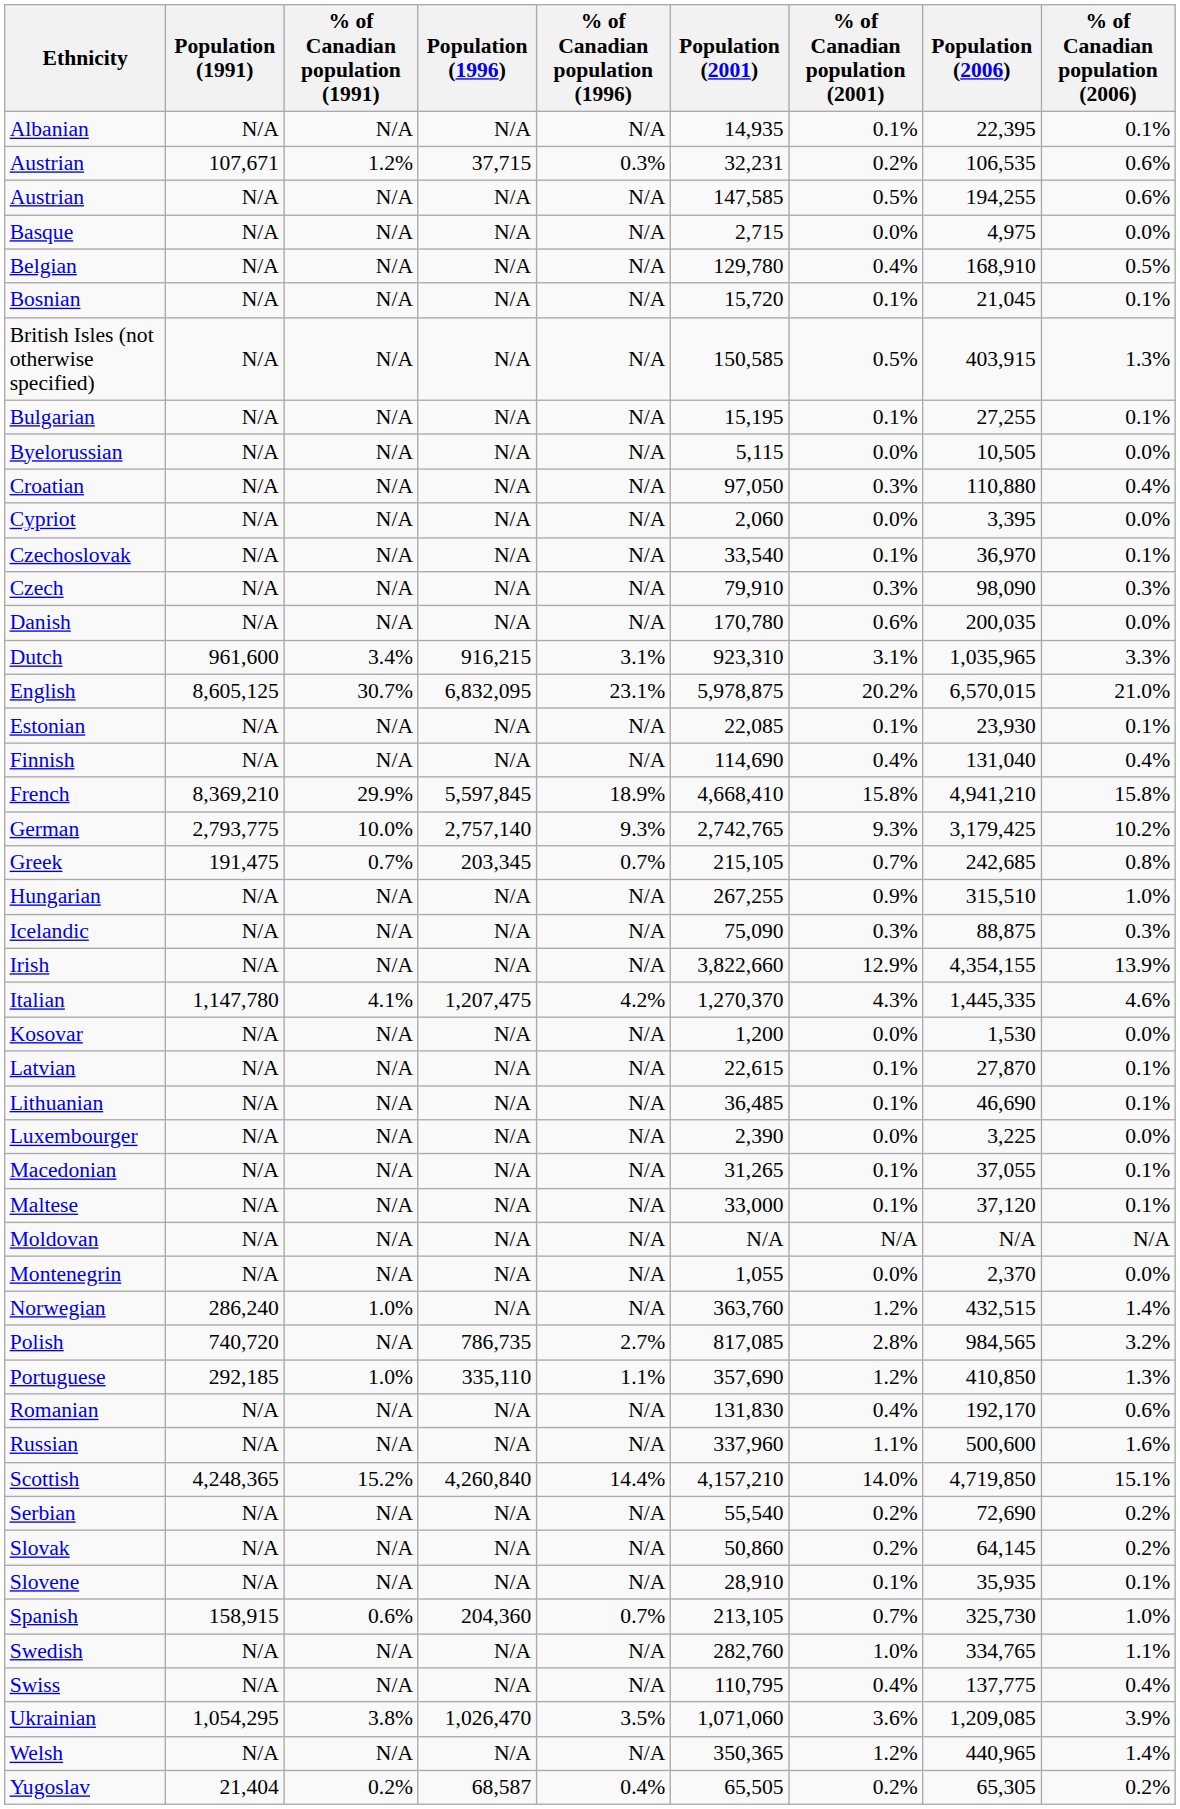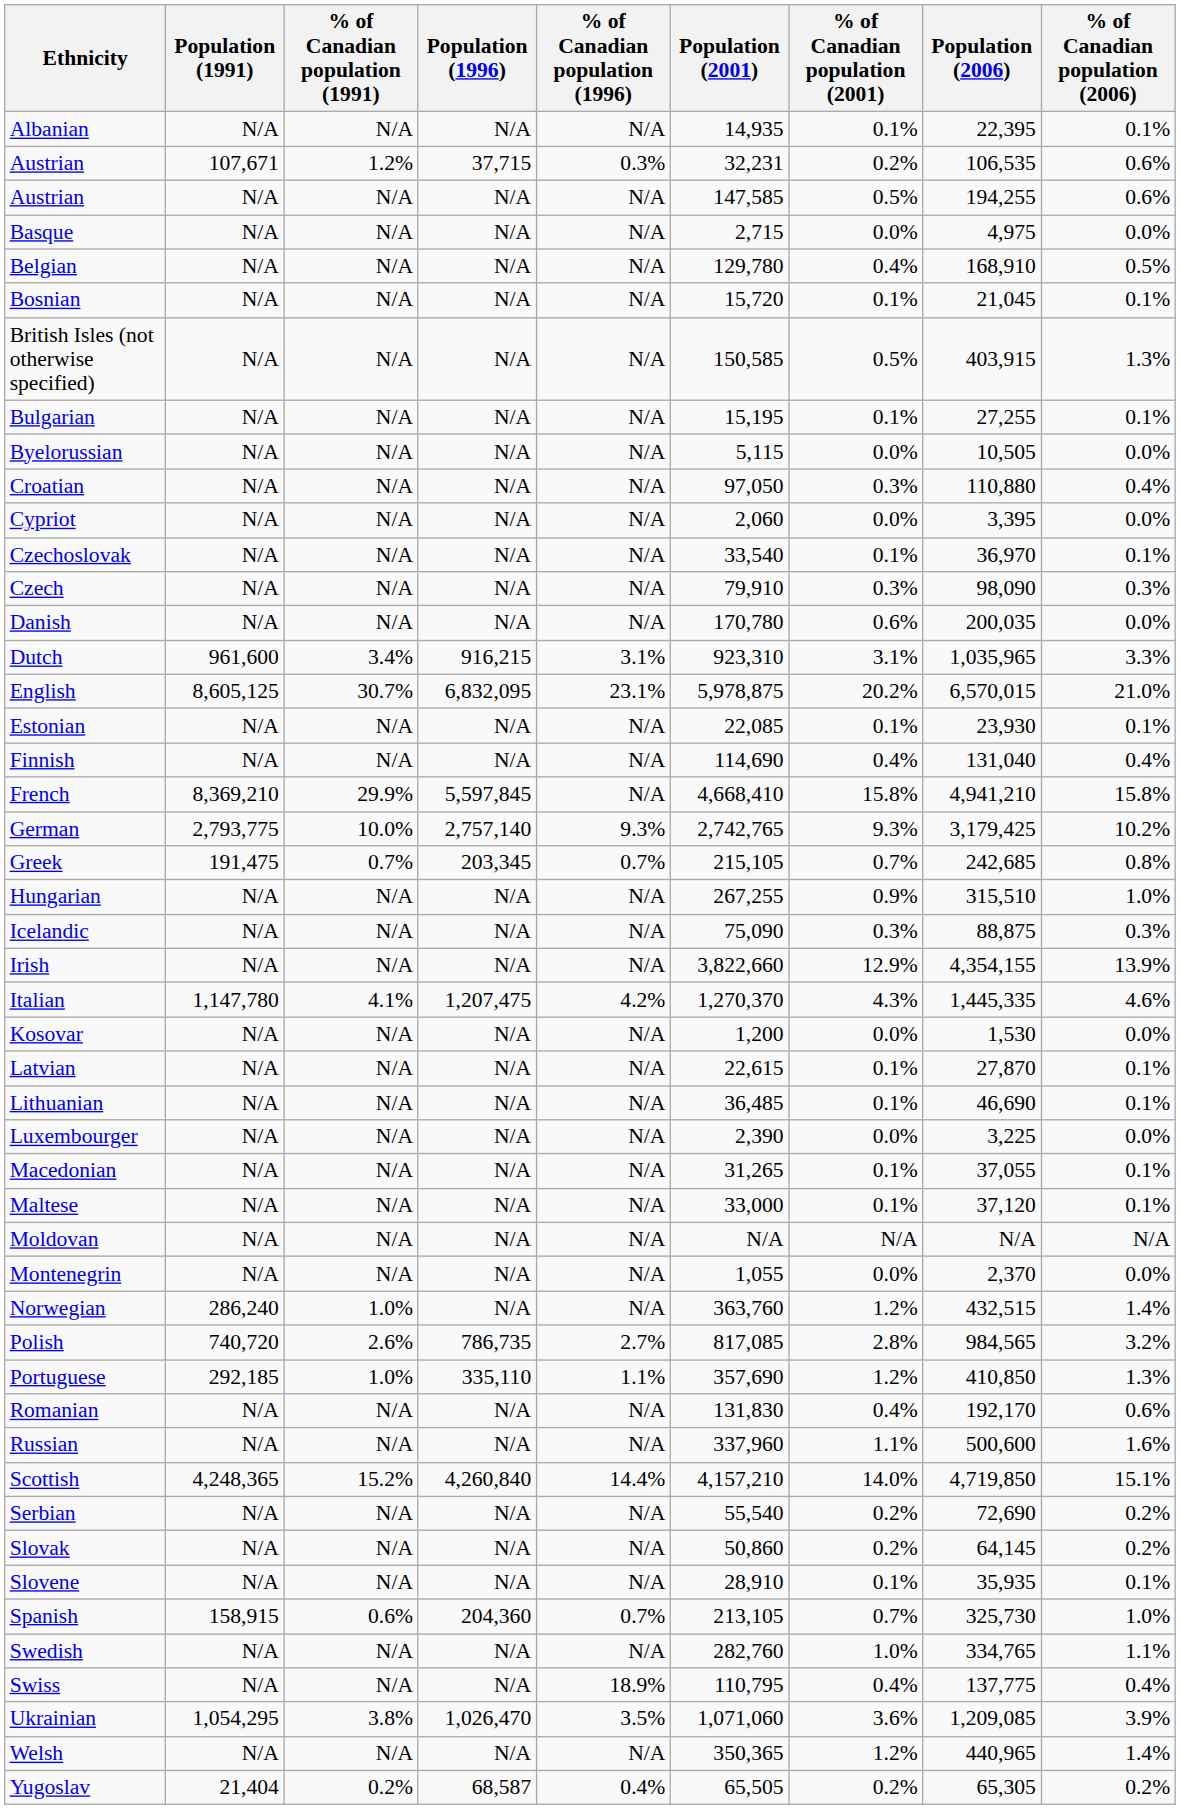French | % of Canadian population (1996): 18.9% -> N/A
Polish | % of Canadian population (1991): N/A -> 2.6%
Swiss | % of Canadian population (1996): N/A -> 18.9%
